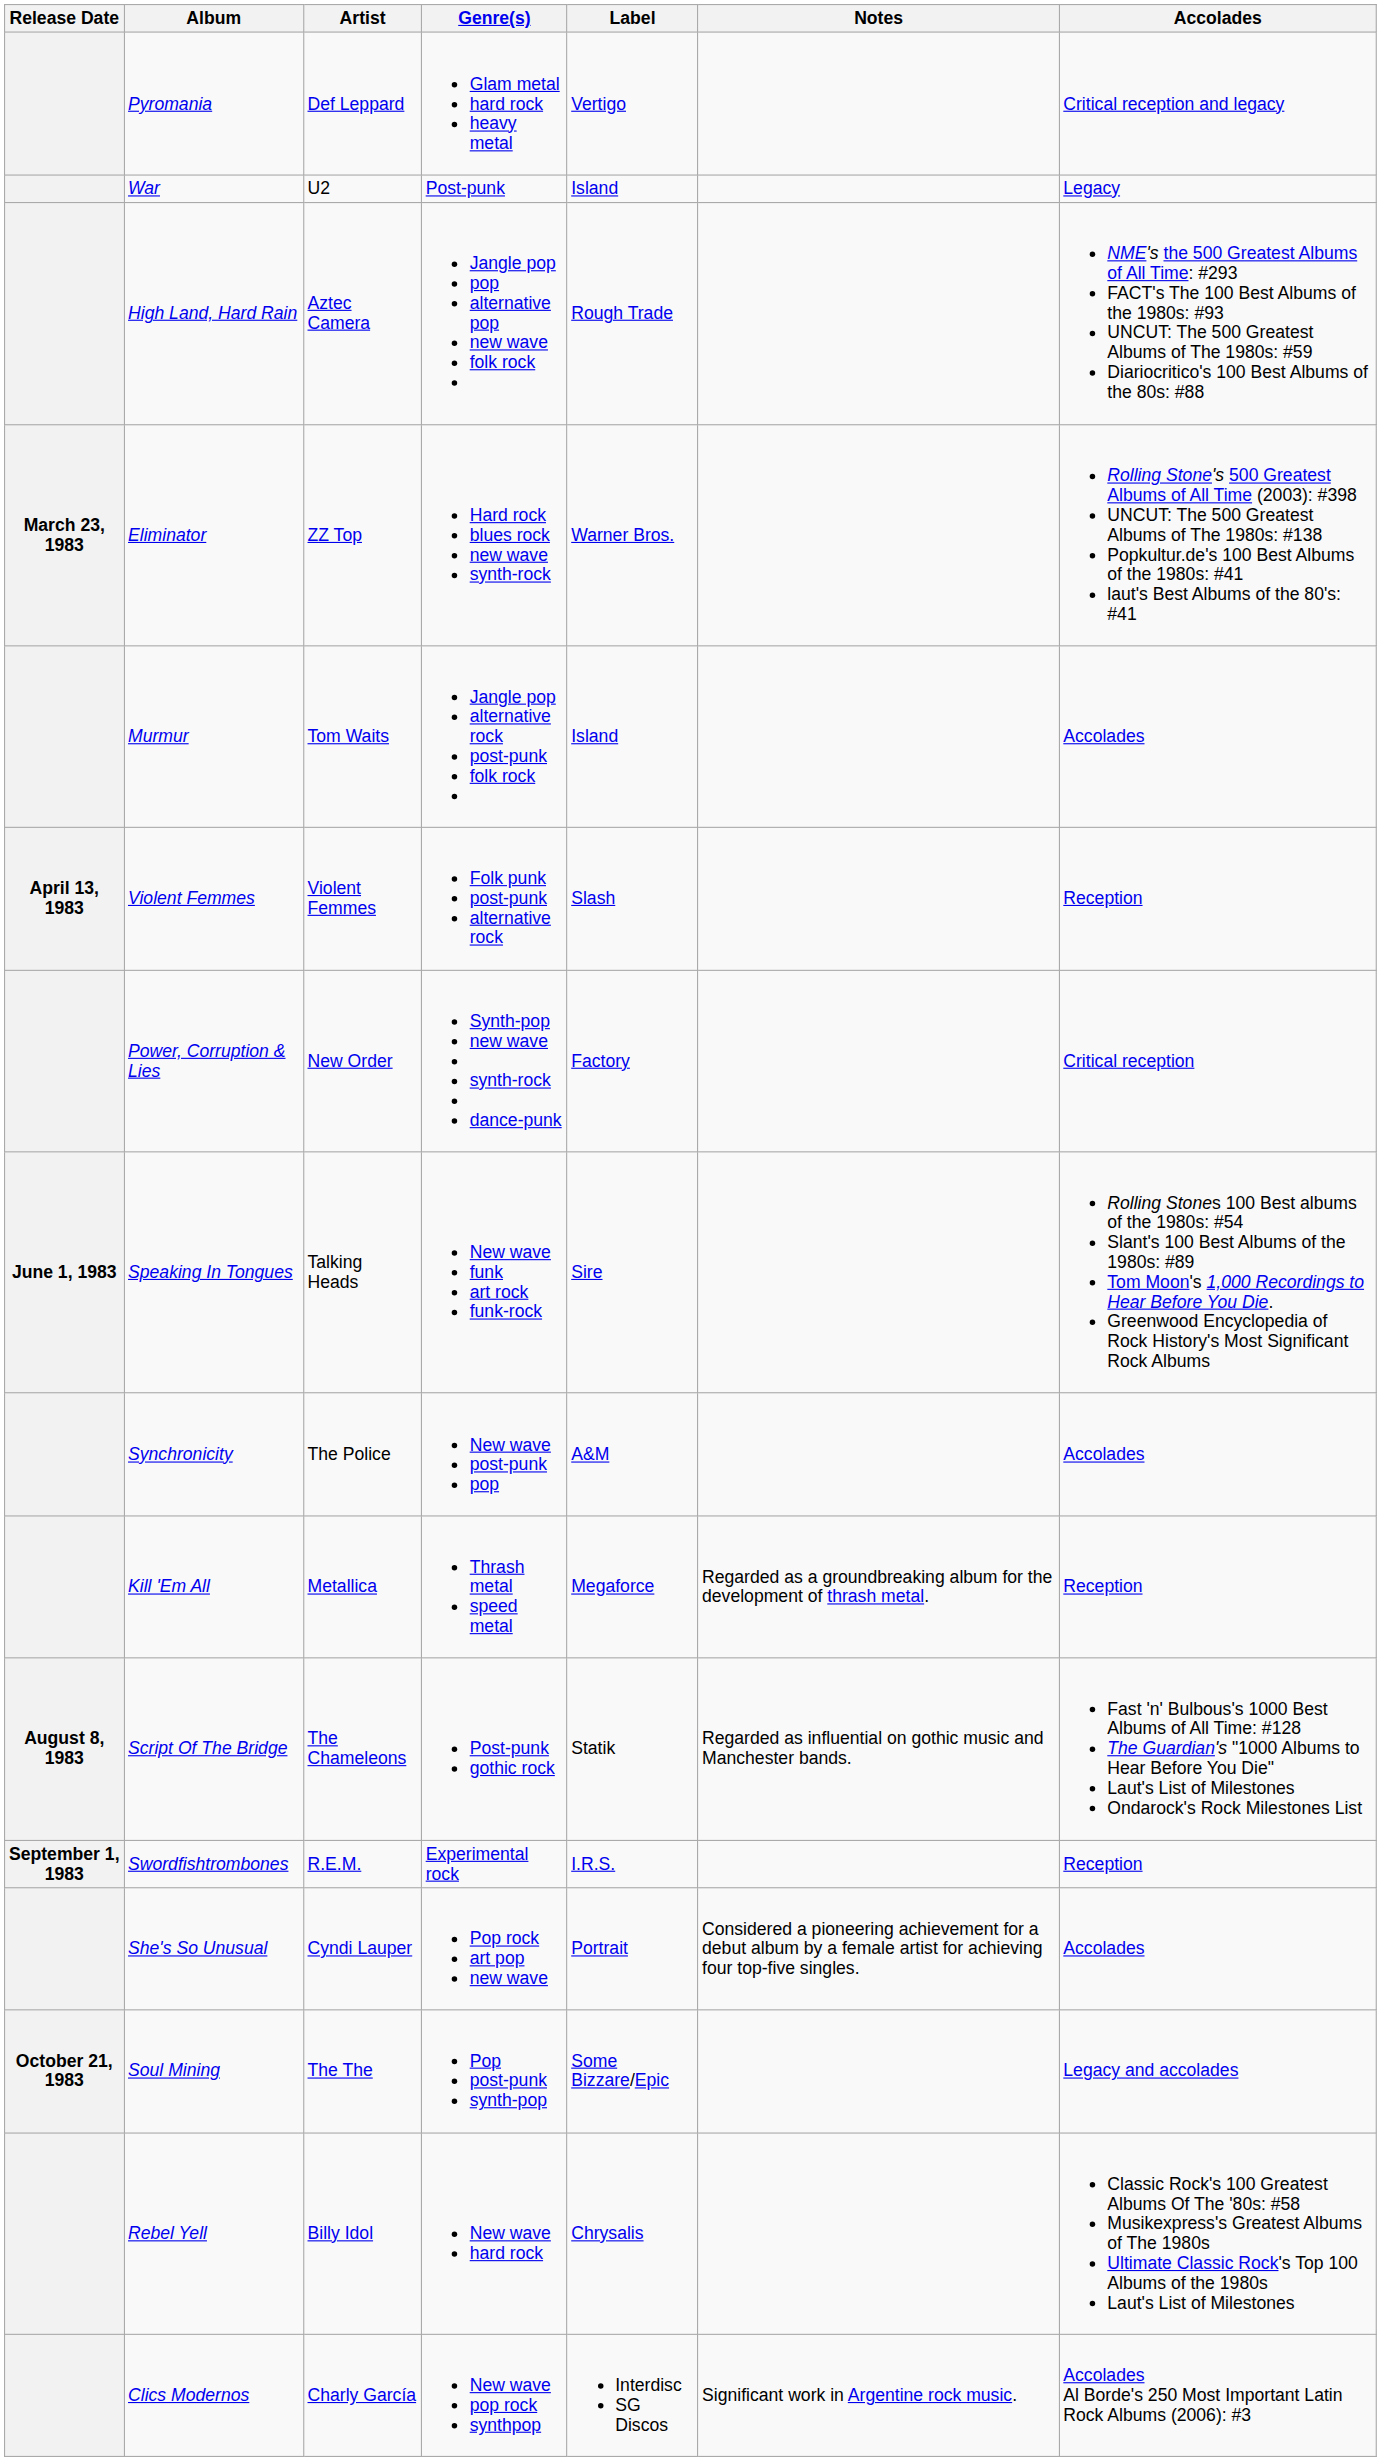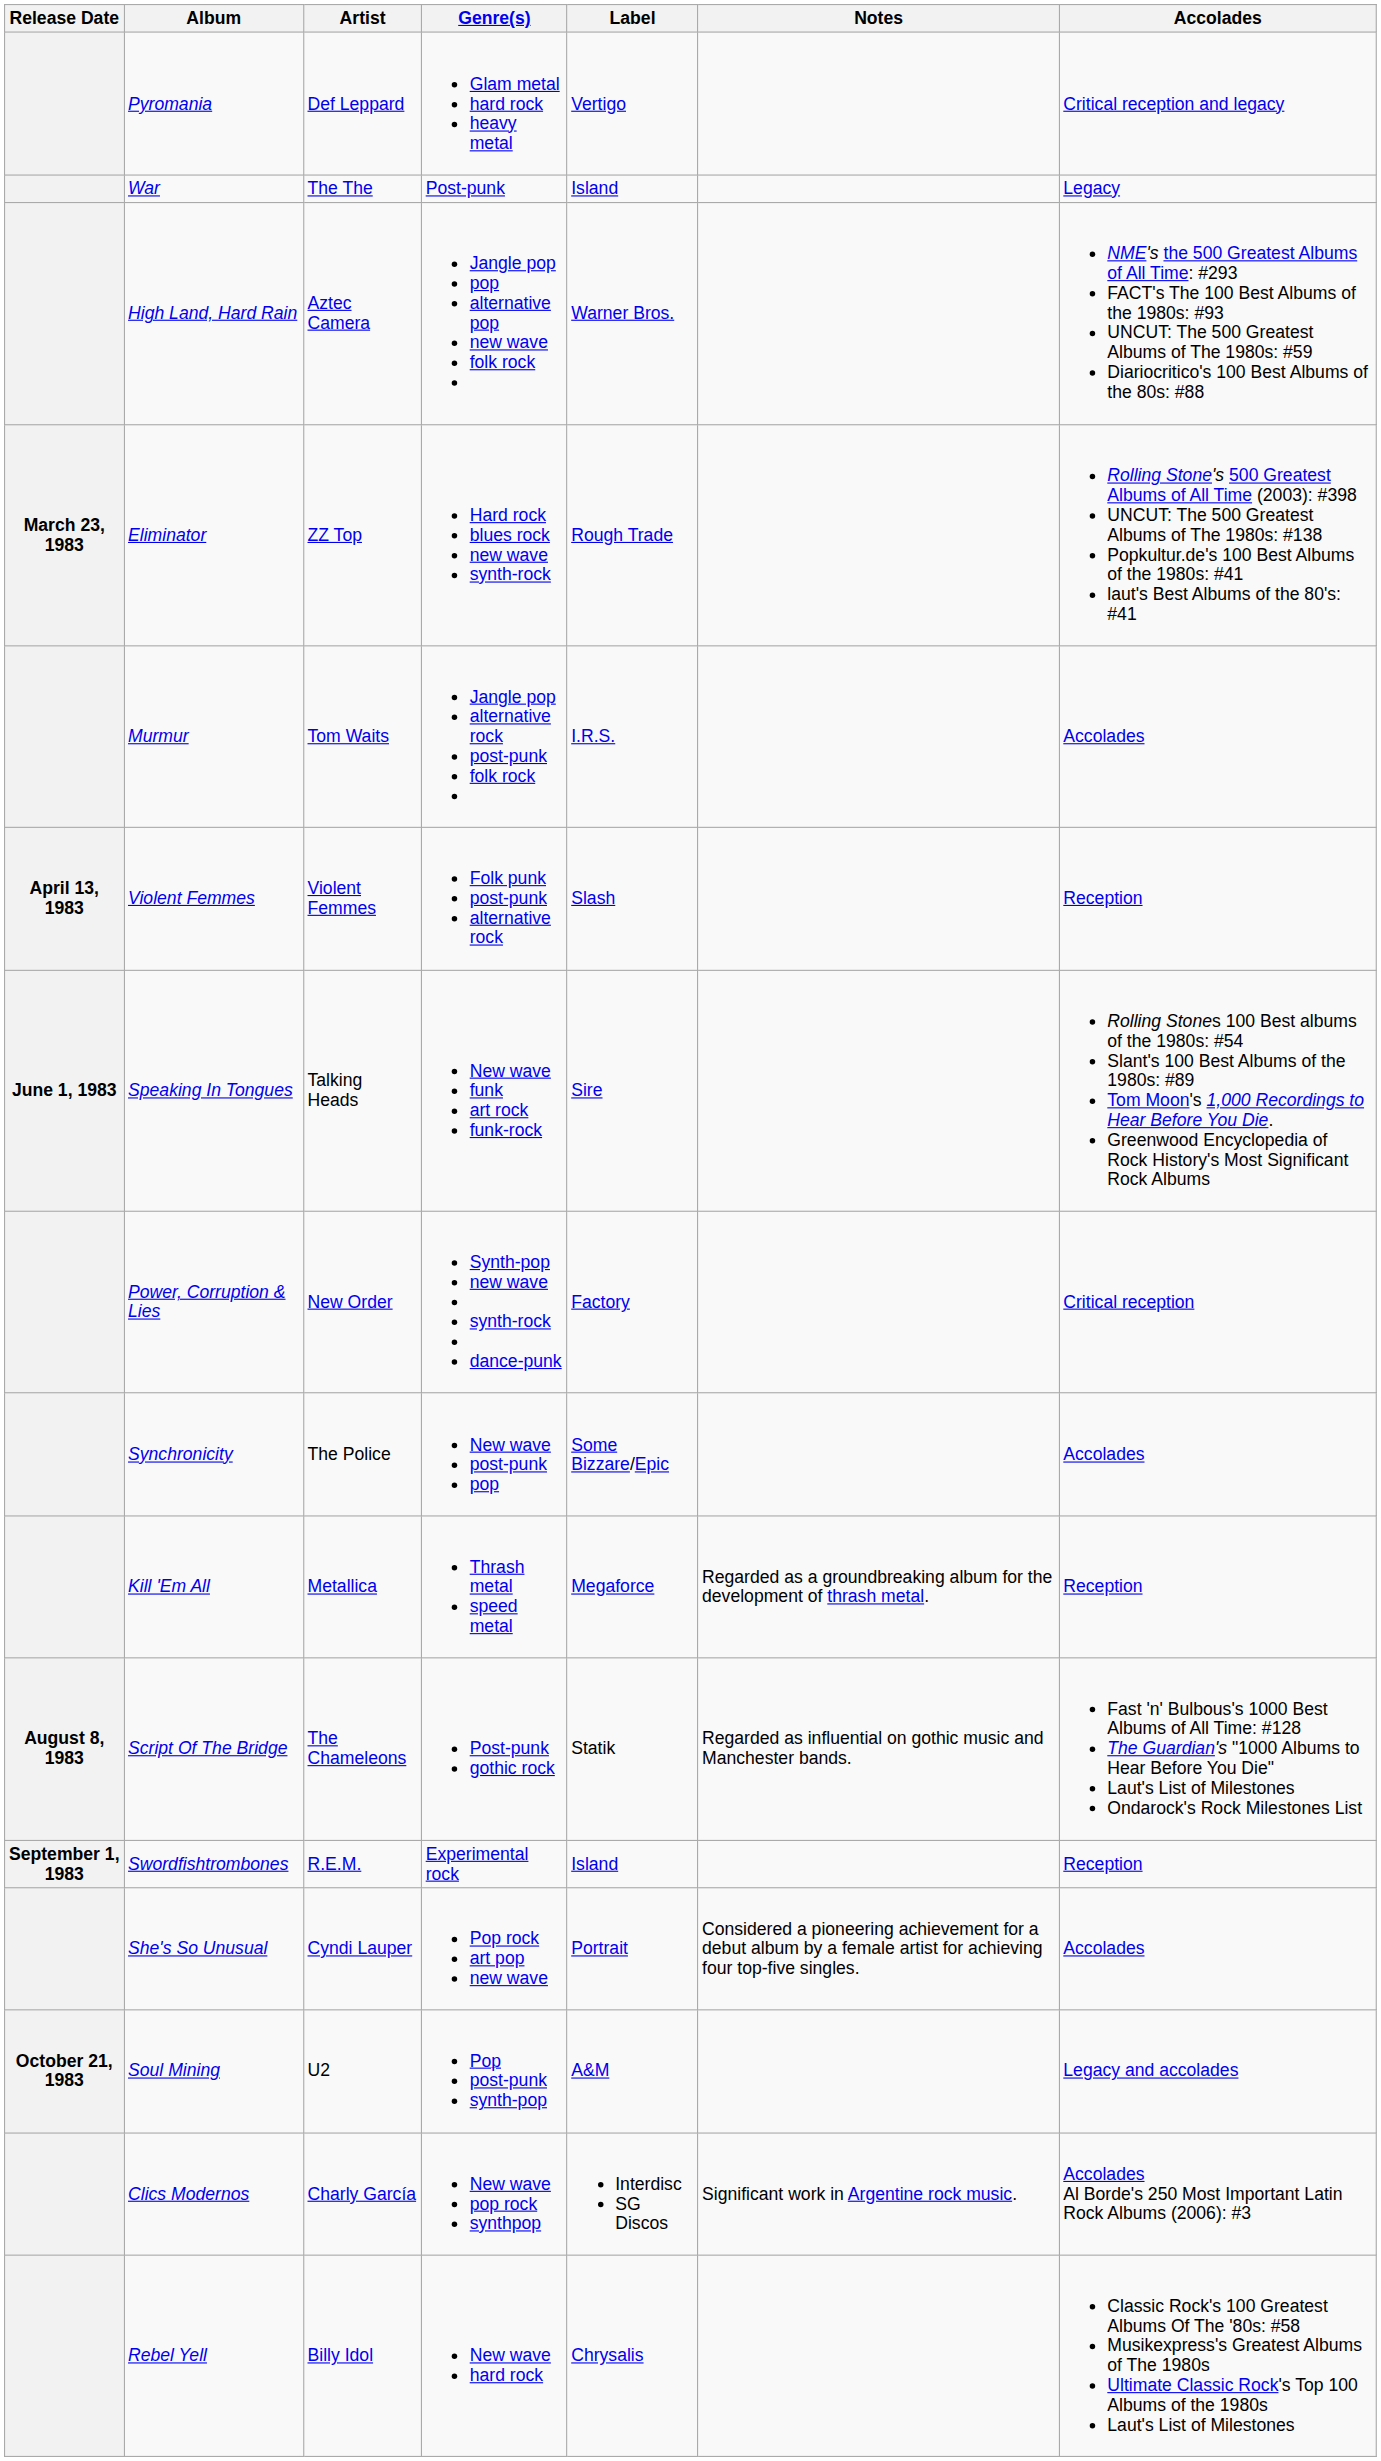War | Artist: U2 -> The The
High Land, Hard Rain | Label: Rough Trade -> Warner Bros.
Eliminator | Label: Warner Bros. -> Rough Trade
Murmur | Label: Island -> I.R.S.
rows swapped: Power, Corruption & Lies <-> Speaking In Tongues
Synchronicity | Label: A&M -> Some Bizzare/Epic
Swordfishtrombones | Label: I.R.S. -> Island
Soul Mining | Artist: The The -> U2
Soul Mining | Label: Some Bizzare/Epic -> A&M
rows swapped: Clics Modernos <-> Rebel Yell
